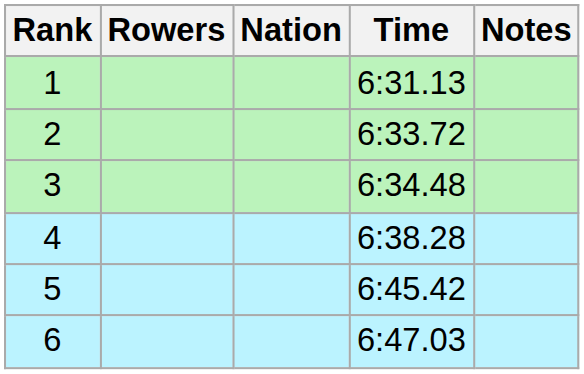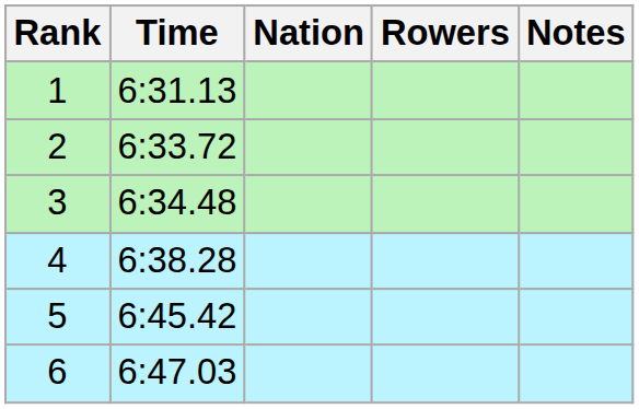columns swapped: Rowers <-> Time
